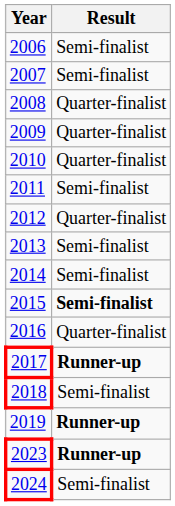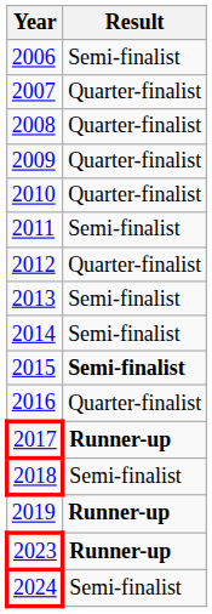2007 | Result: Semi-finalist -> Quarter-finalist
